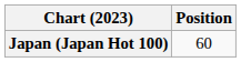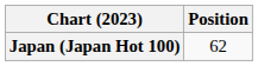Japan (Japan Hot 100) | Position: 60 -> 62
